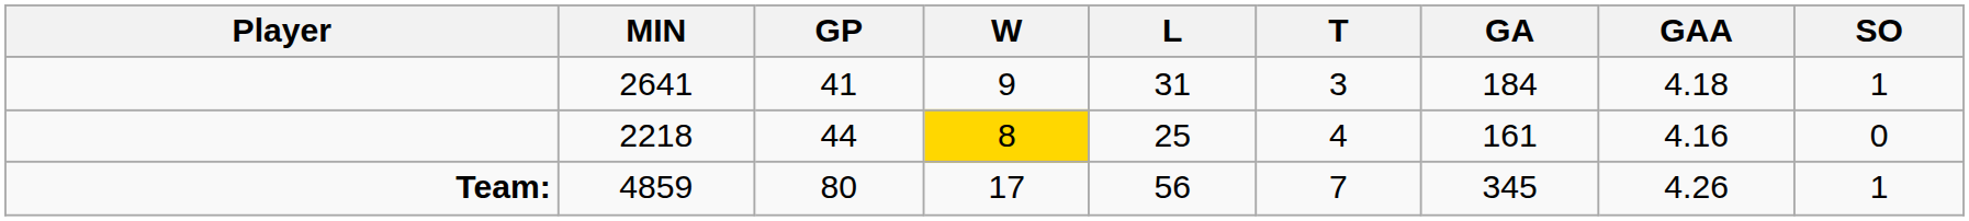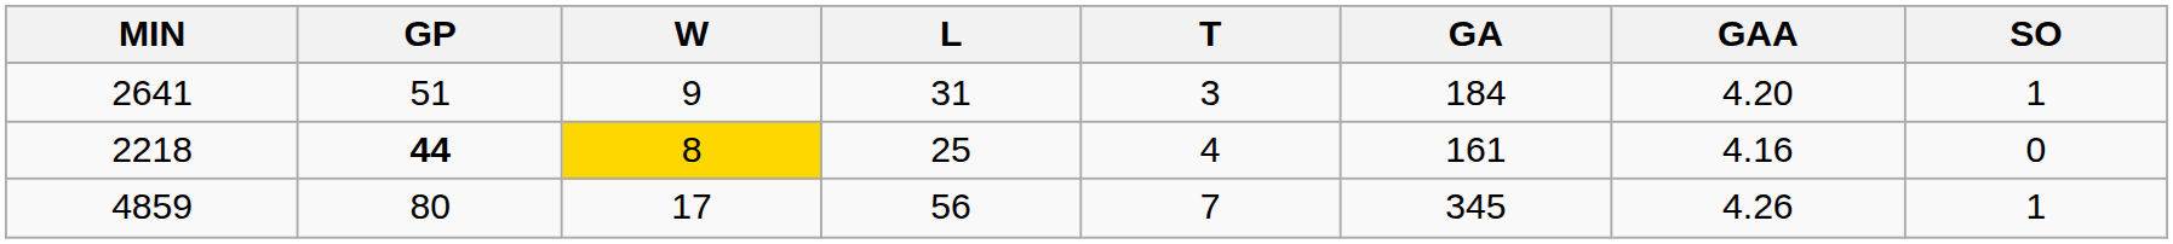- column: Player | Team:
2641 | GP: 41 -> 51
2641 | GAA: 4.18 -> 4.20
2218 | GP: normal -> bold
